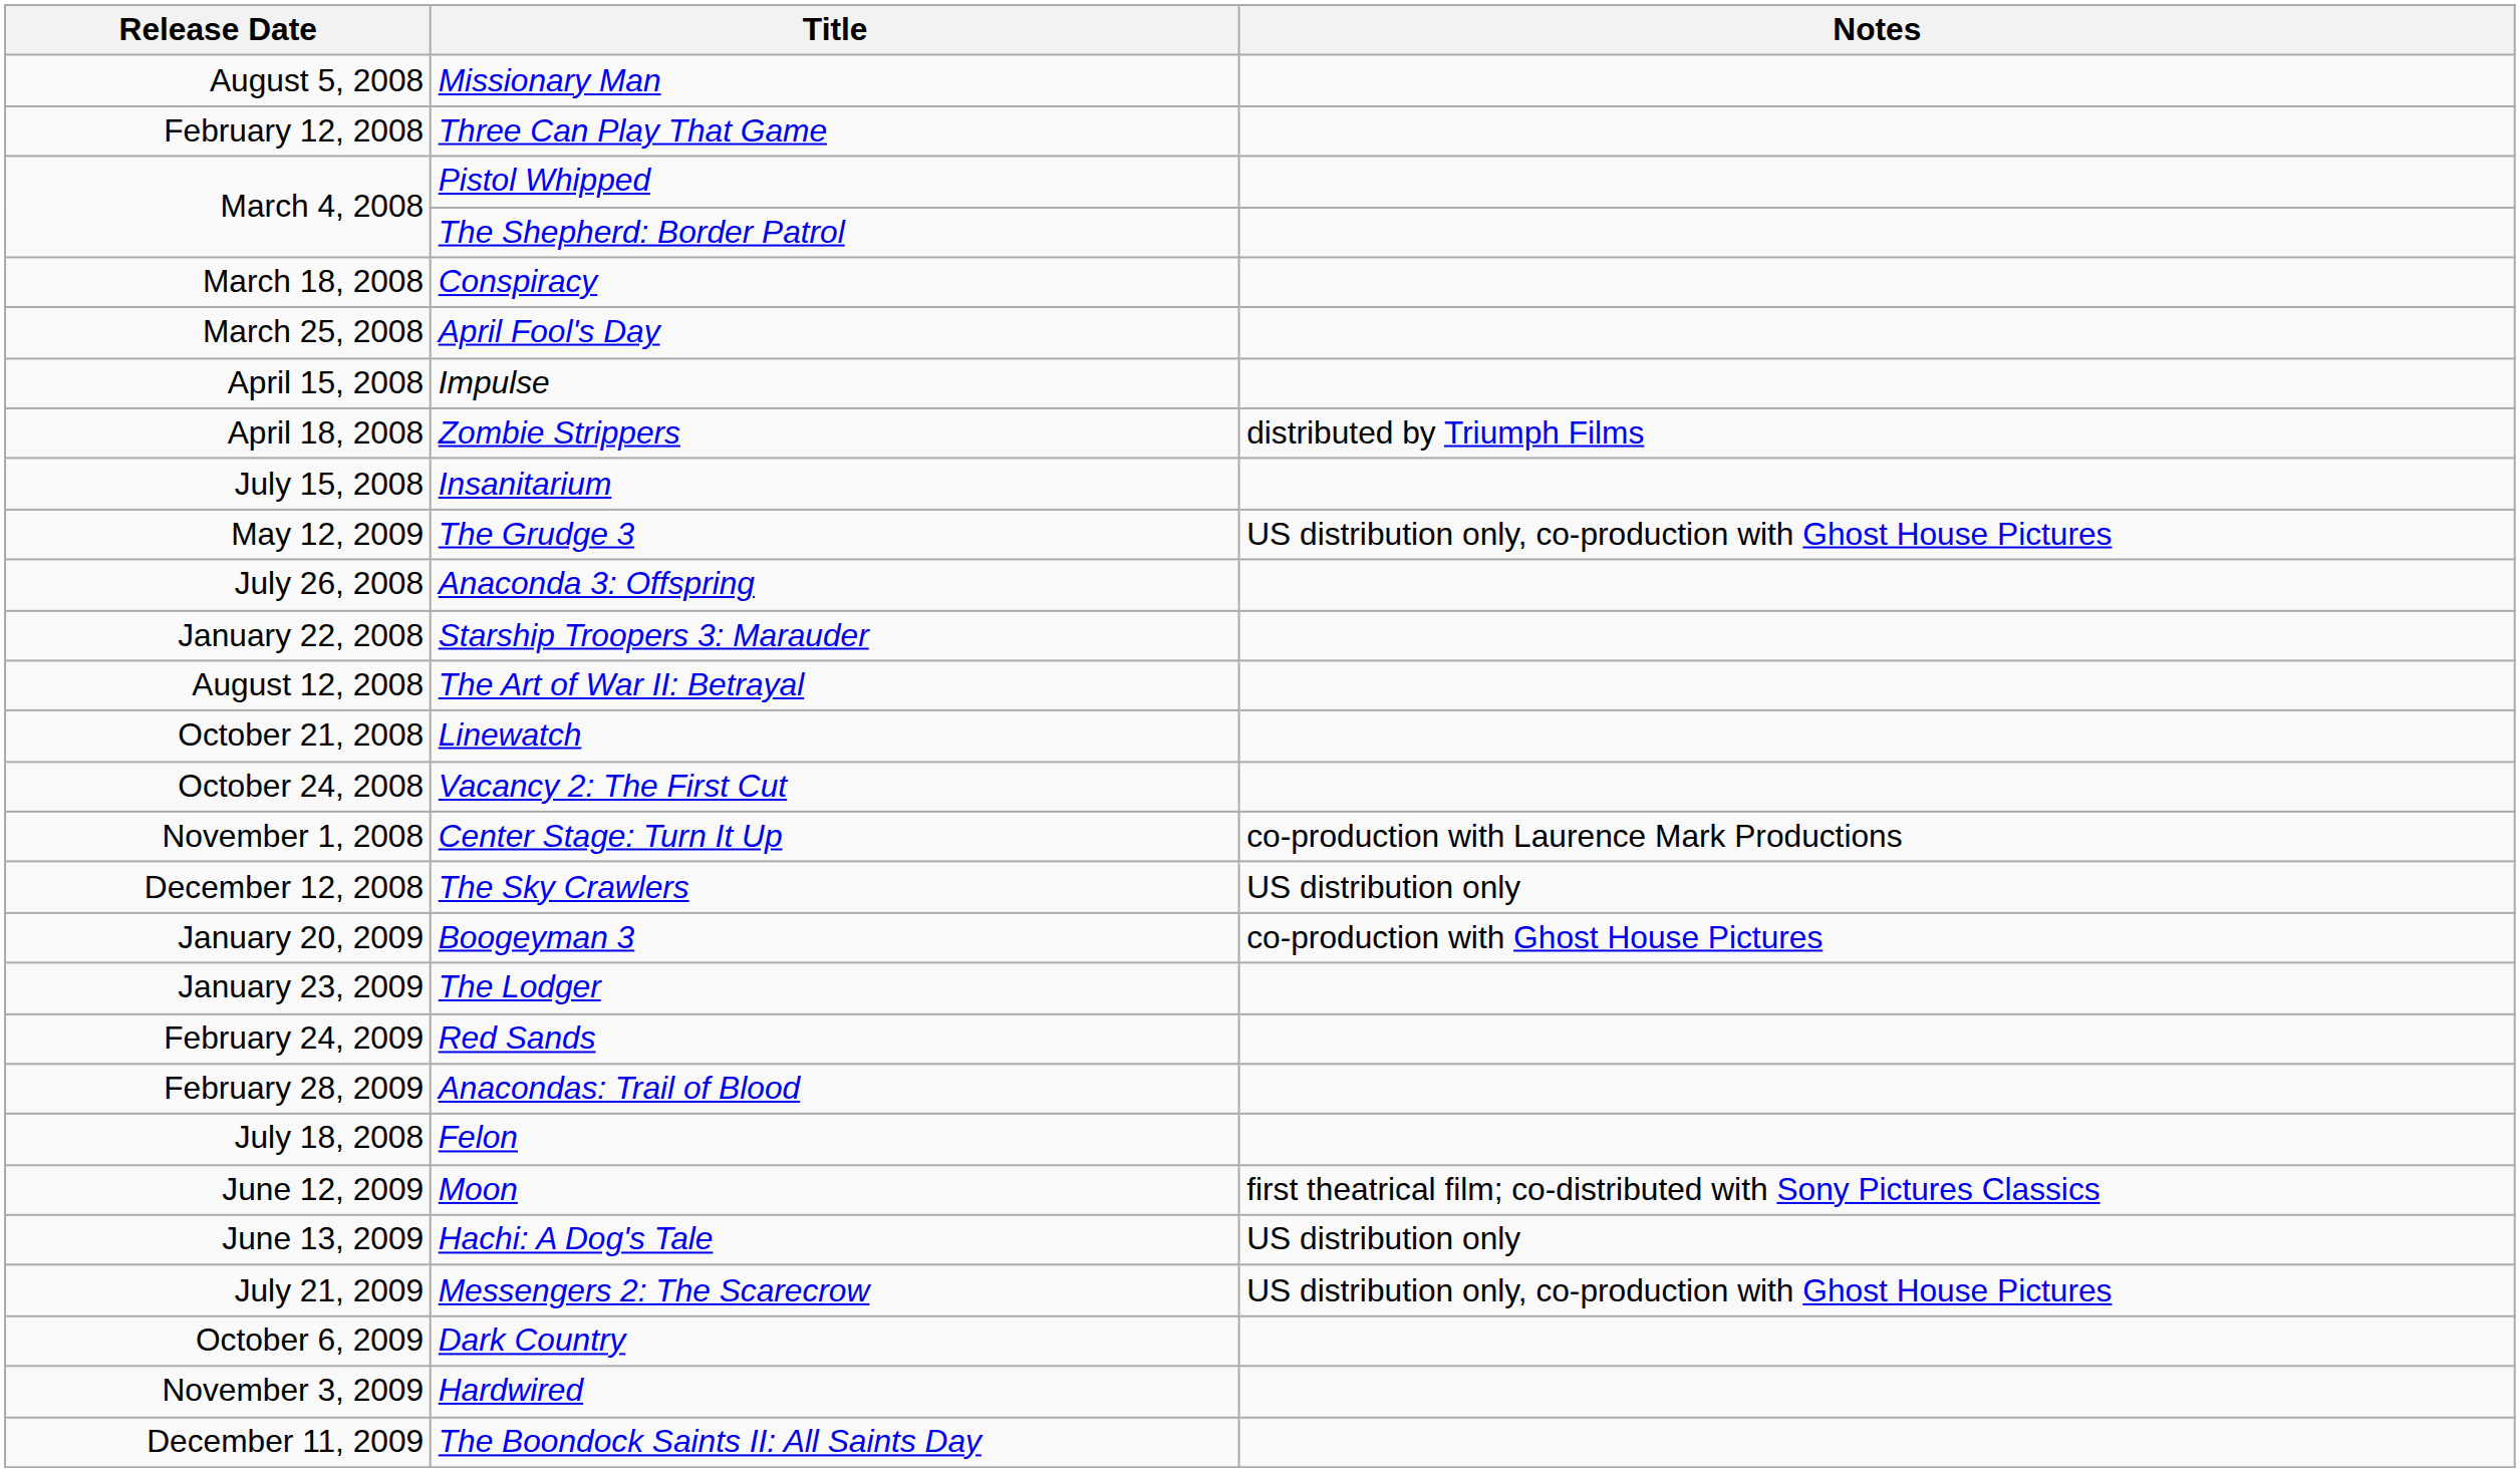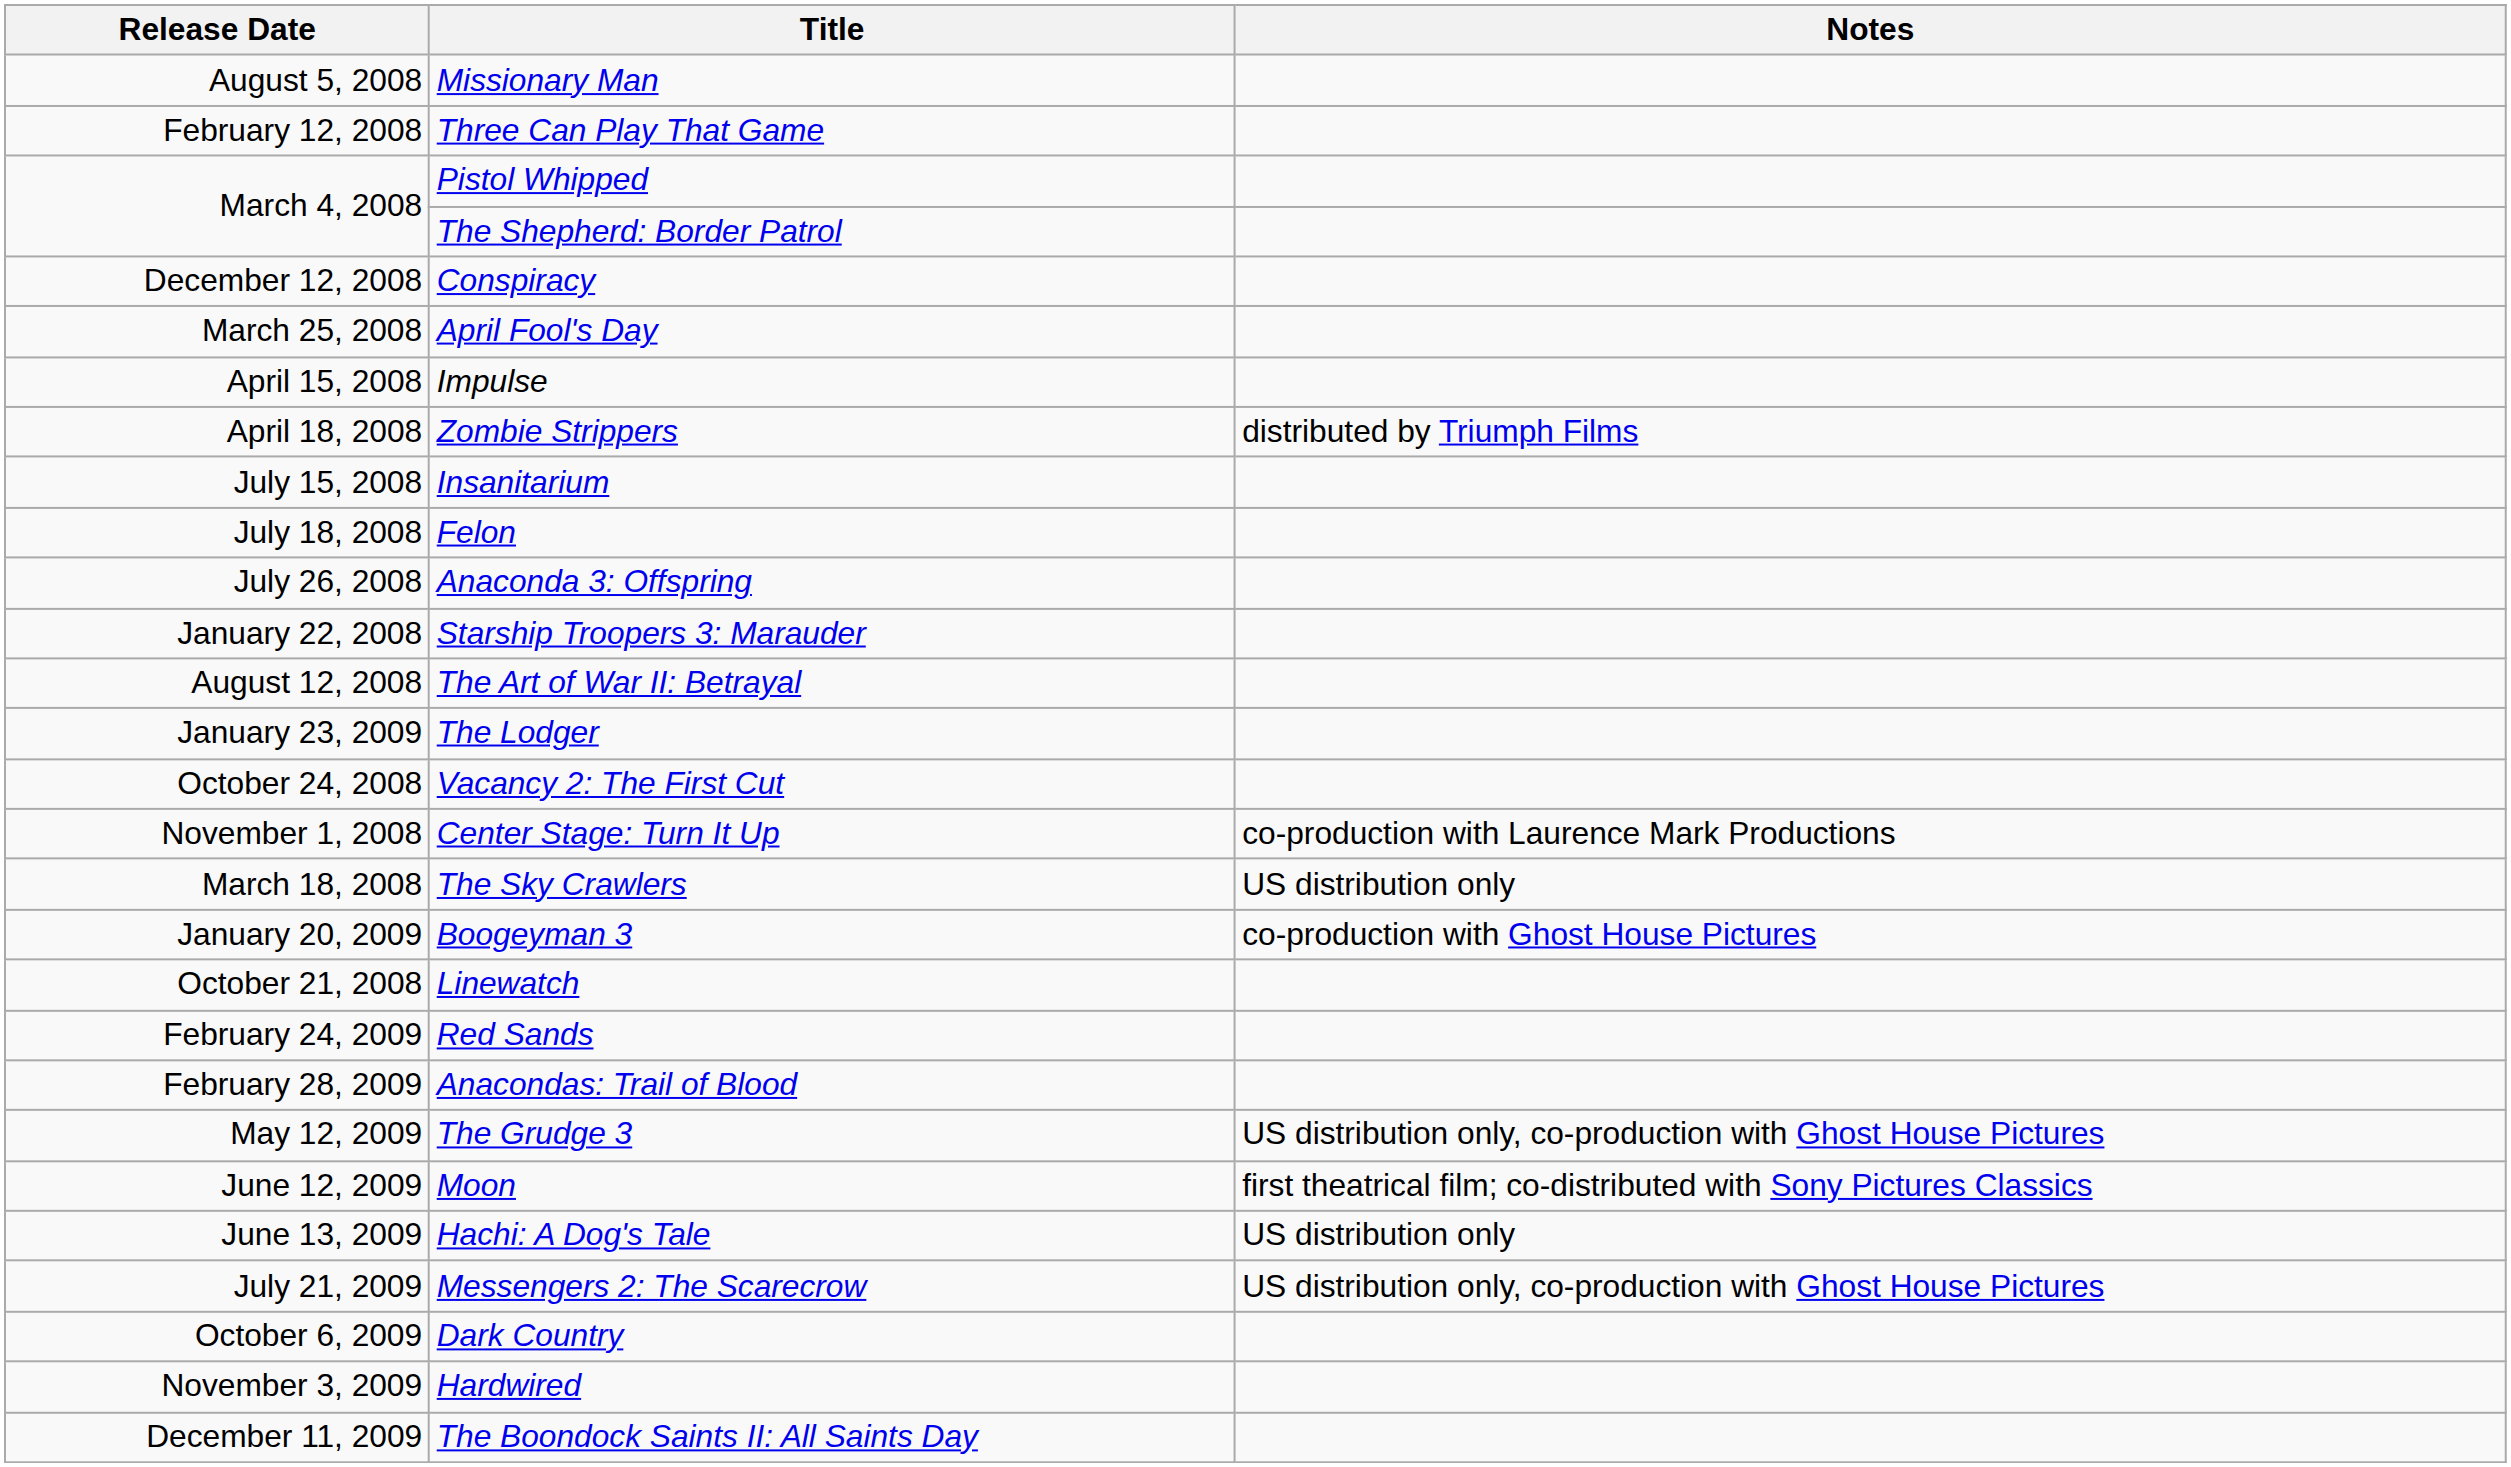Conspiracy | Release Date: March 18, 2008 -> December 12, 2008
rows swapped: Felon <-> The Grudge 3
rows swapped: Linewatch <-> The Lodger
The Sky Crawlers | Release Date: December 12, 2008 -> March 18, 2008
